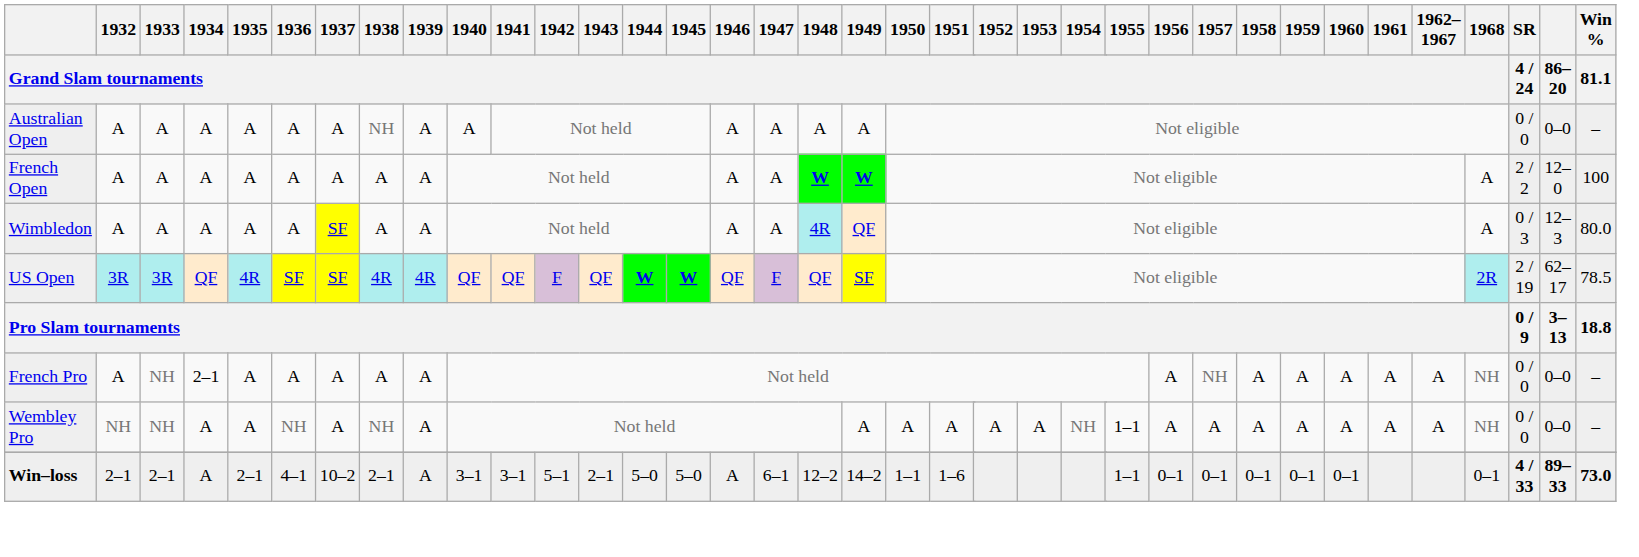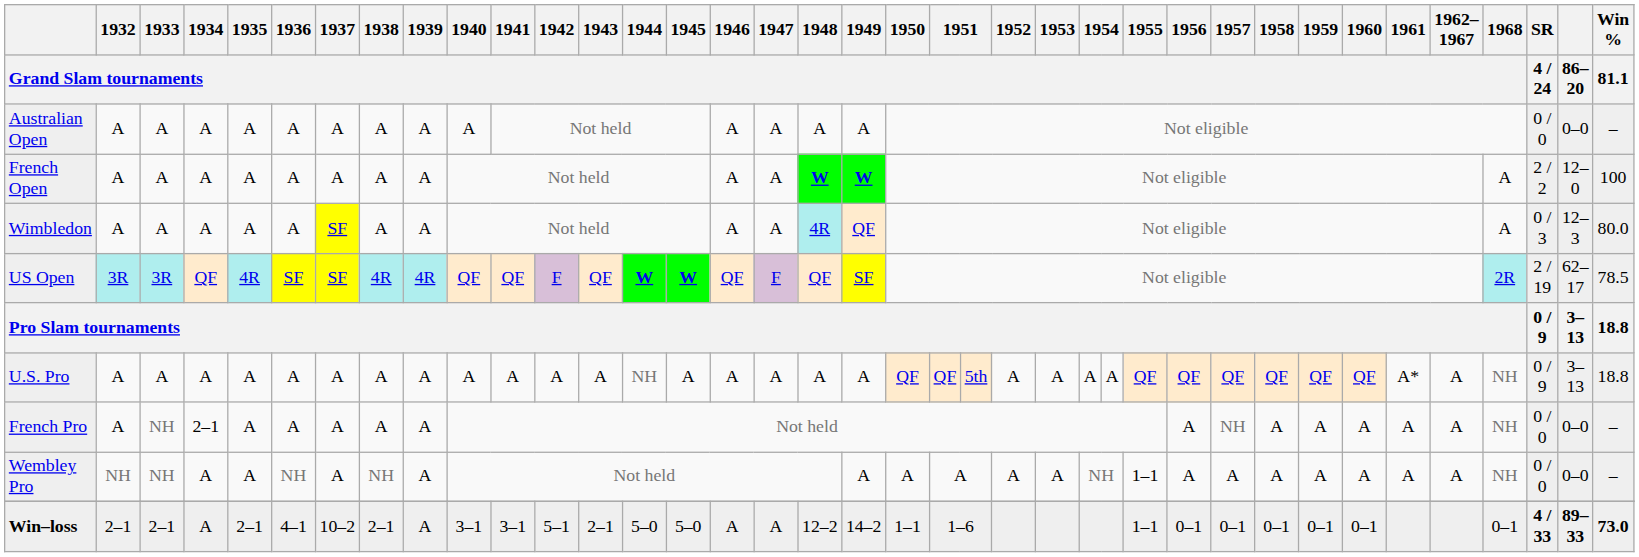Australian Open | 1938 / Grand Slam tournaments: NH -> A
+ row: U.S. Pro | A | A | A | A | A | A | A | A | A | A | A | A | NH | A | A | A | A | A | QF | QF | 5th | A | A | A | A | QF | QF | QF | QF | QF | QF | A* | A | NH | 0 / 9 | 3–13 | 18.8
Win–loss | 1947 / Grand Slam tournaments: 6–1 -> A
